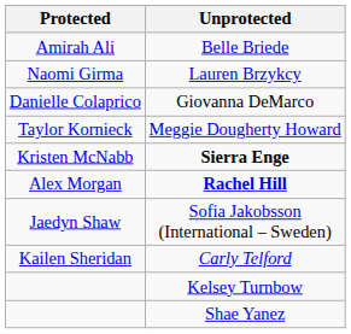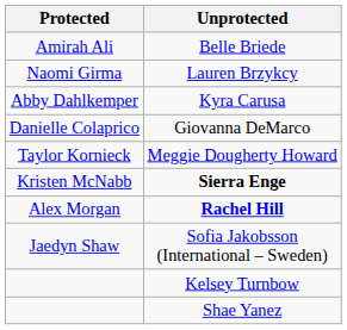+ row: Abby Dahlkemper | Kyra Carusa
- row: Kailen Sheridan | Carly Telford
